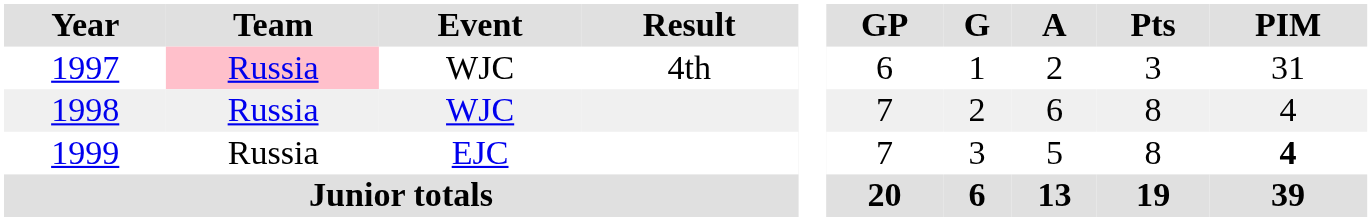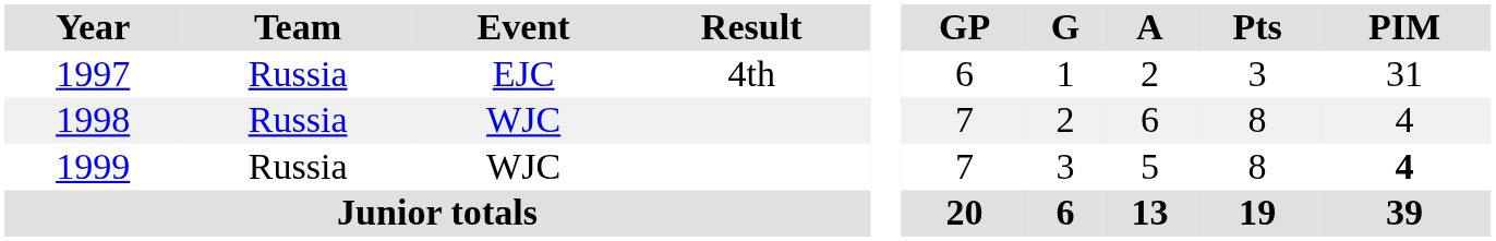1997 | Team: pink background -> no background
1997 | Event: WJC -> EJC
1999 | Event: EJC -> WJC
